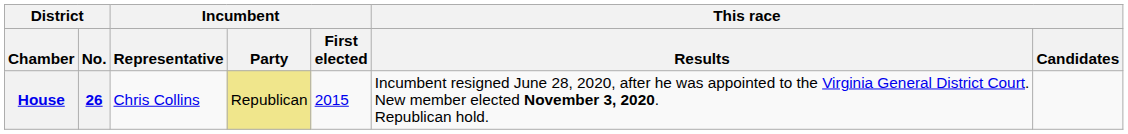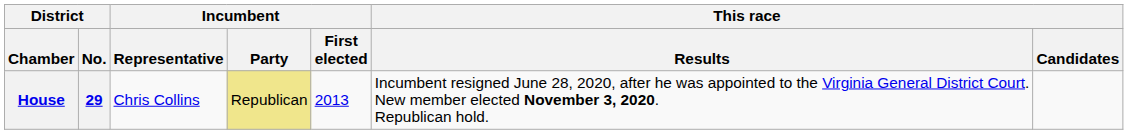House | District / No.: 26 -> 29
House | Incumbent / First elected: 2015 -> 2013
